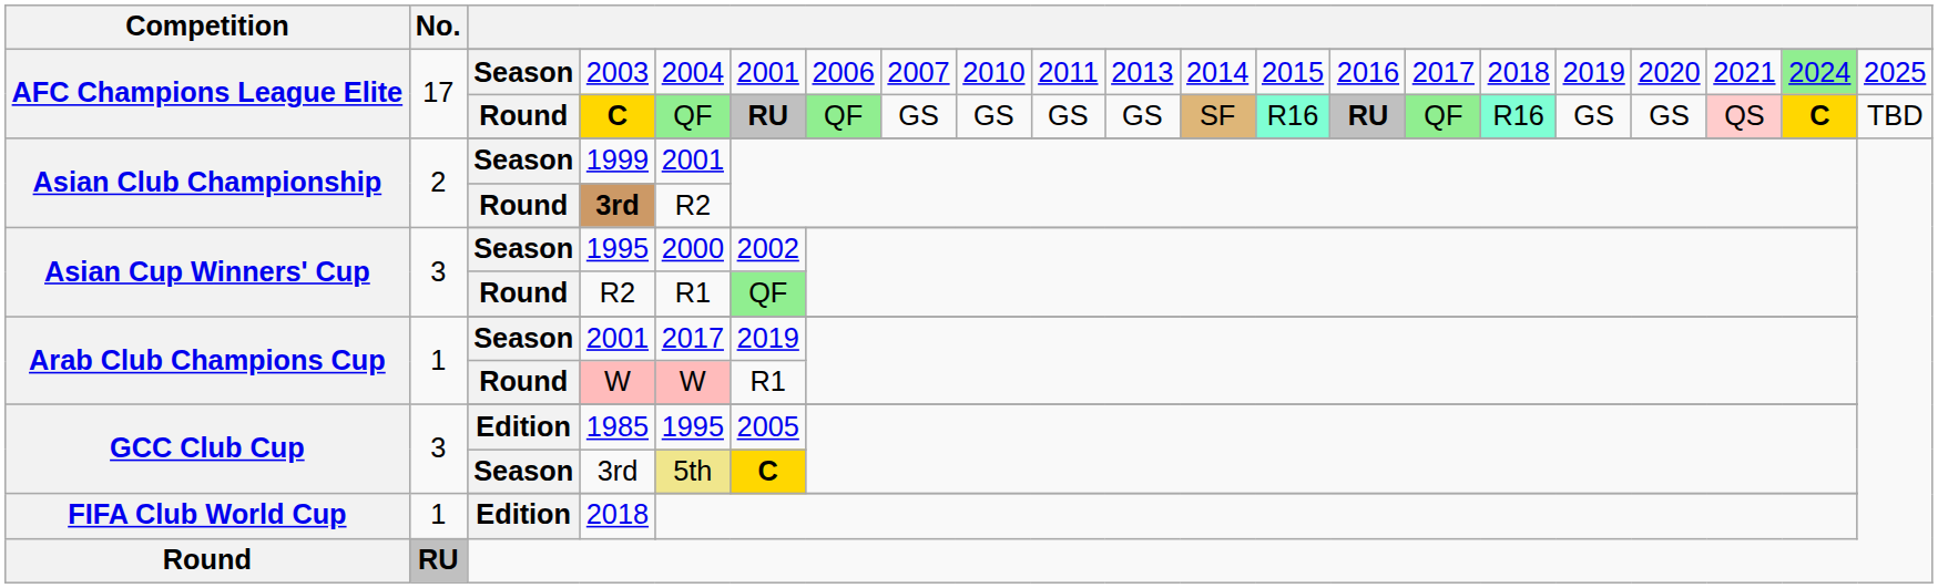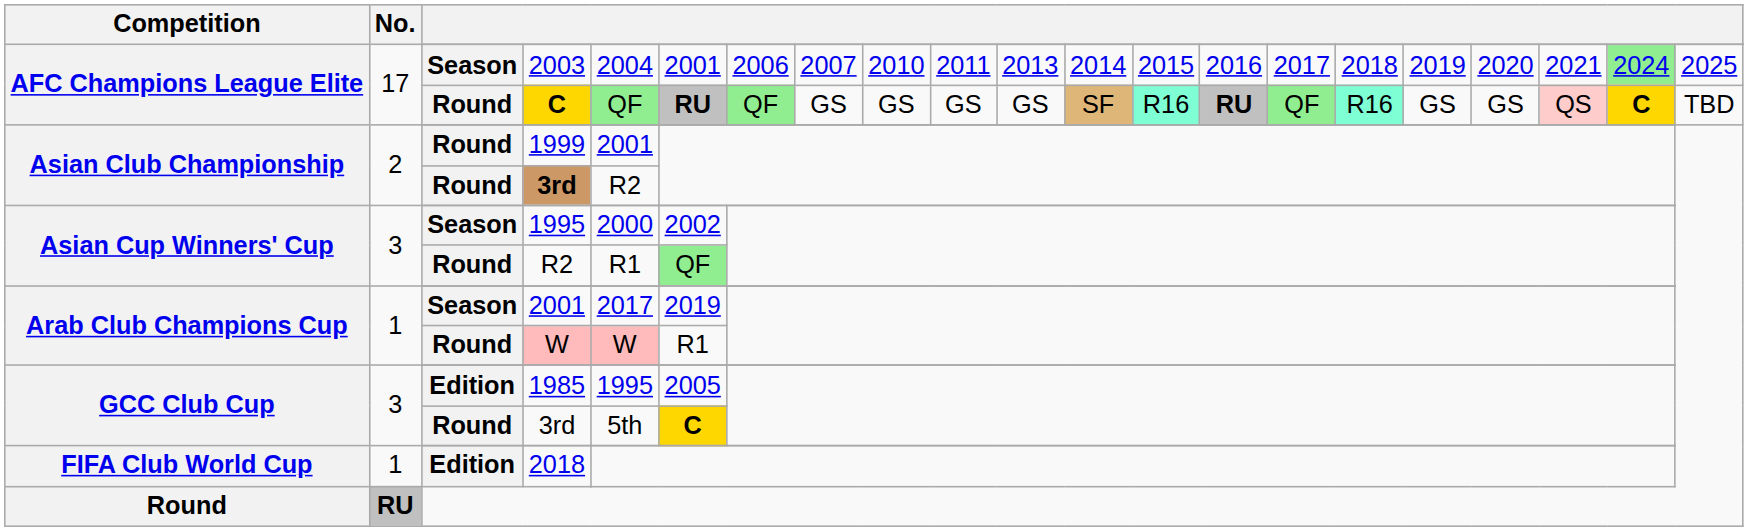1999 | column 3: Season -> Round
GCC Club Cup / 3rd | column 3: Season -> Round
GCC Club Cup / 3rd | column 5: khaki background -> no background
